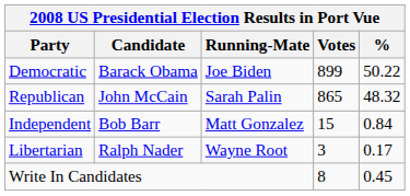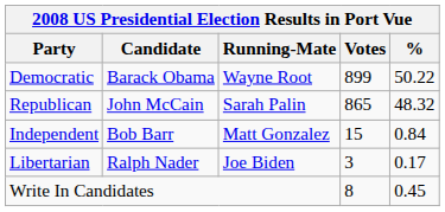Democratic | Running-Mate: Joe Biden -> Wayne Root
Libertarian | Running-Mate: Wayne Root -> Joe Biden
